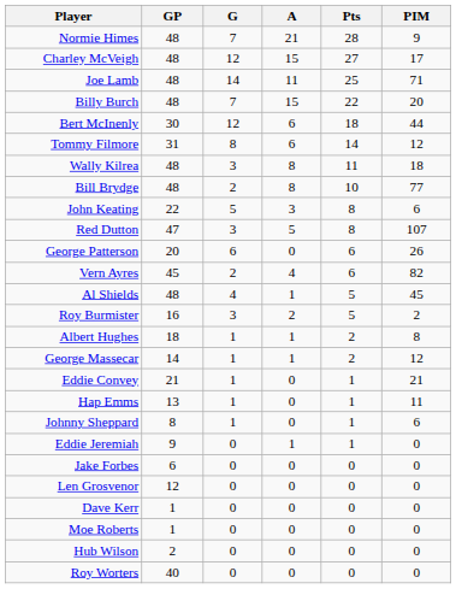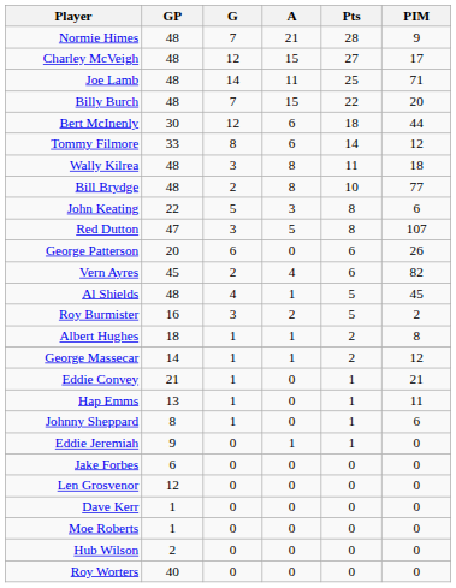Tommy Filmore | GP: 31 -> 33
